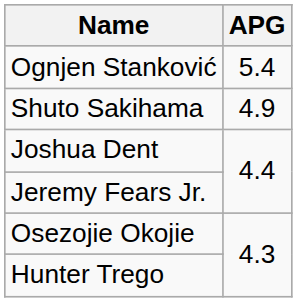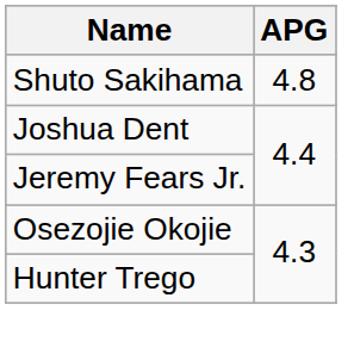- row: Ognjen Stanković | 5.4
Shuto Sakihama | APG: 4.9 -> 4.8
